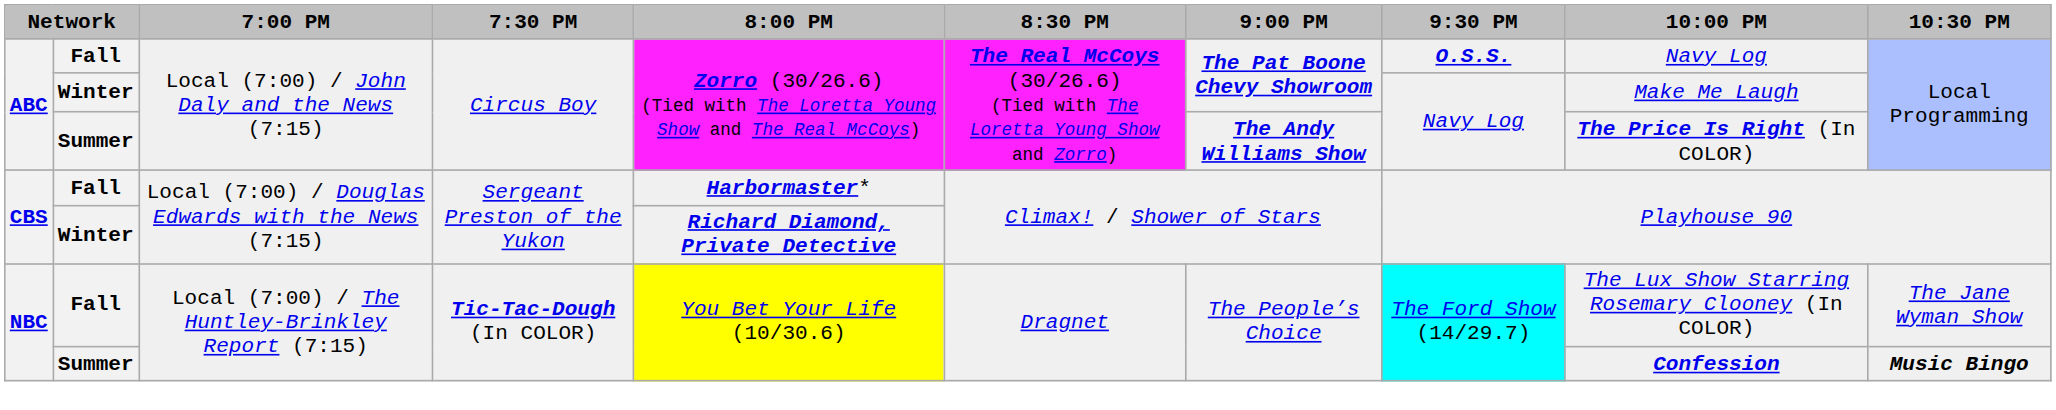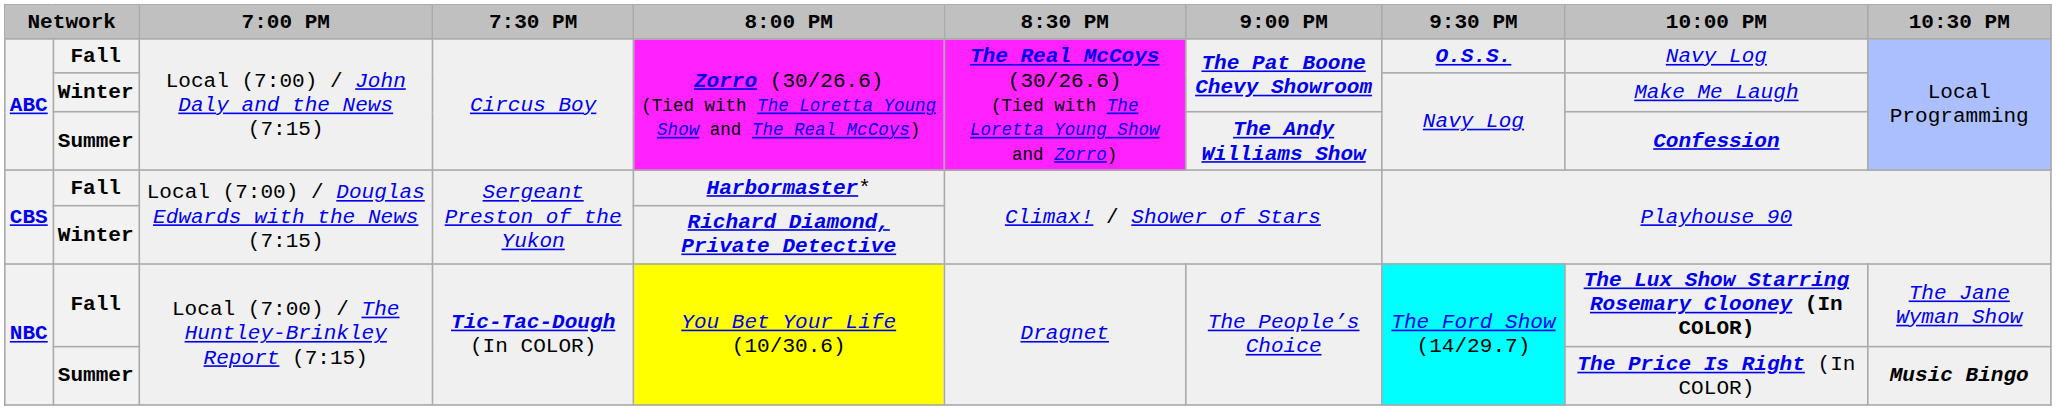ABC / Summer | 10:00 PM: The Price Is Right (In COLOR) -> Confession
NBC / Fall | 10:00 PM: normal -> bold
NBC / Summer | 10:00 PM: Confession -> The Price Is Right (In COLOR)
